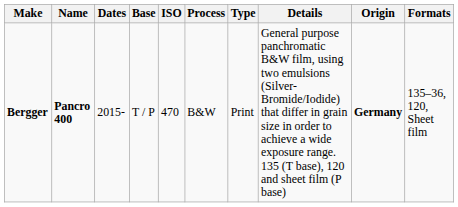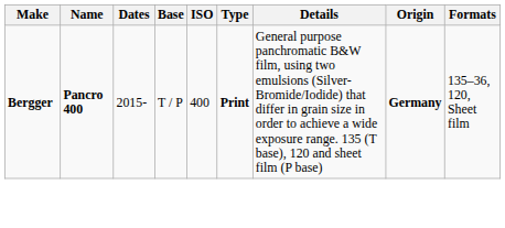- column: Process | B&W
Bergger | ISO: 470 -> 400
Bergger | Type: normal -> bold
